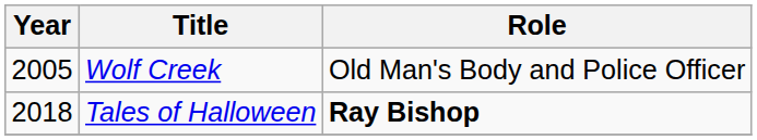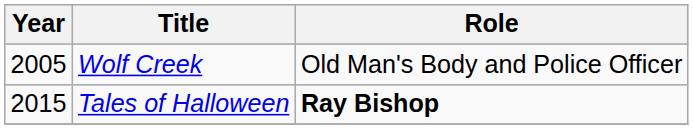Tales of Halloween | Year: 2018 -> 2015
